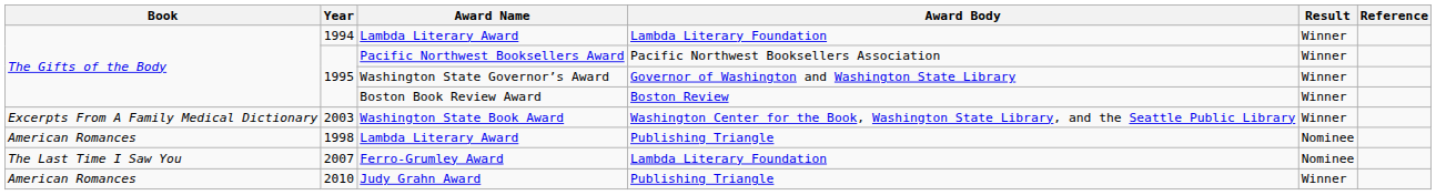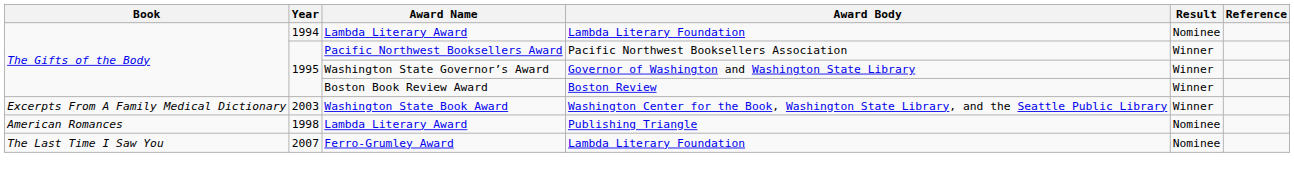1994 / Lambda Literary Award | Result: Winner -> Nominee
- row: American Romances | 2010 | Judy Grahn Award | Publishing Triangle | Winner
